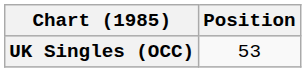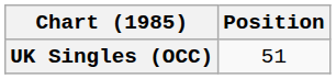UK Singles (OCC) | Position: 53 -> 51
